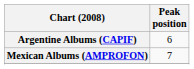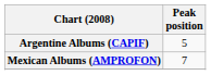Argentine Albums (CAPIF) | Peak position: 6 -> 5
